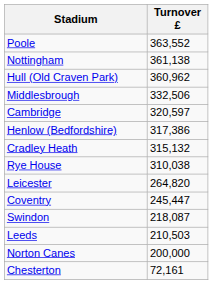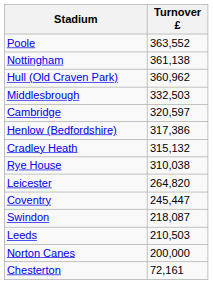Middlesbrough | Turnover £: 332,506 -> 332,503
